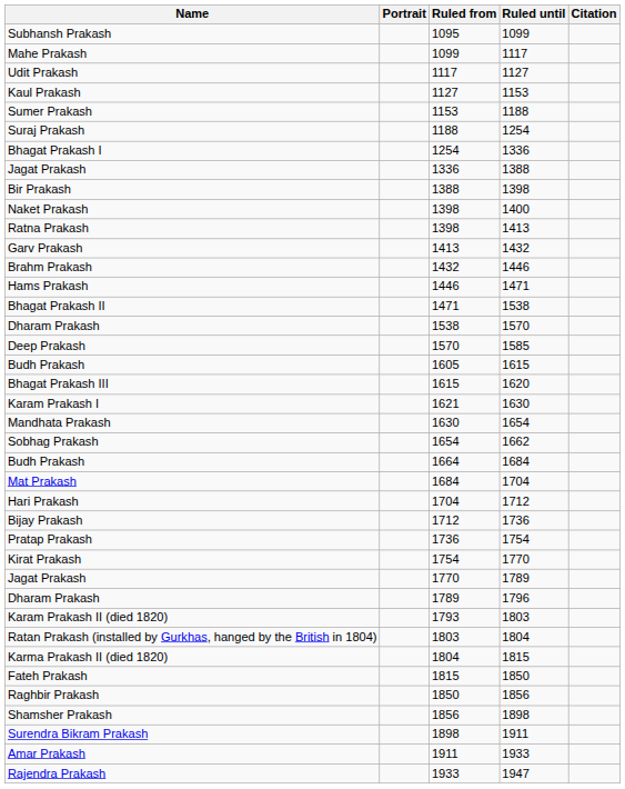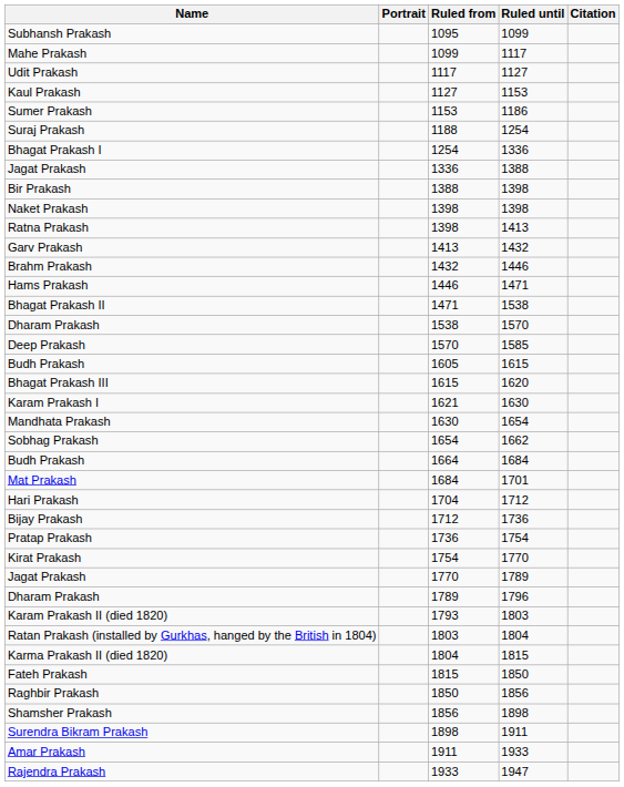Sumer Prakash | Ruled until: 1188 -> 1186
Naket Prakash | Ruled until: 1400 -> 1398
Mat Prakash | Ruled until: 1704 -> 1701
